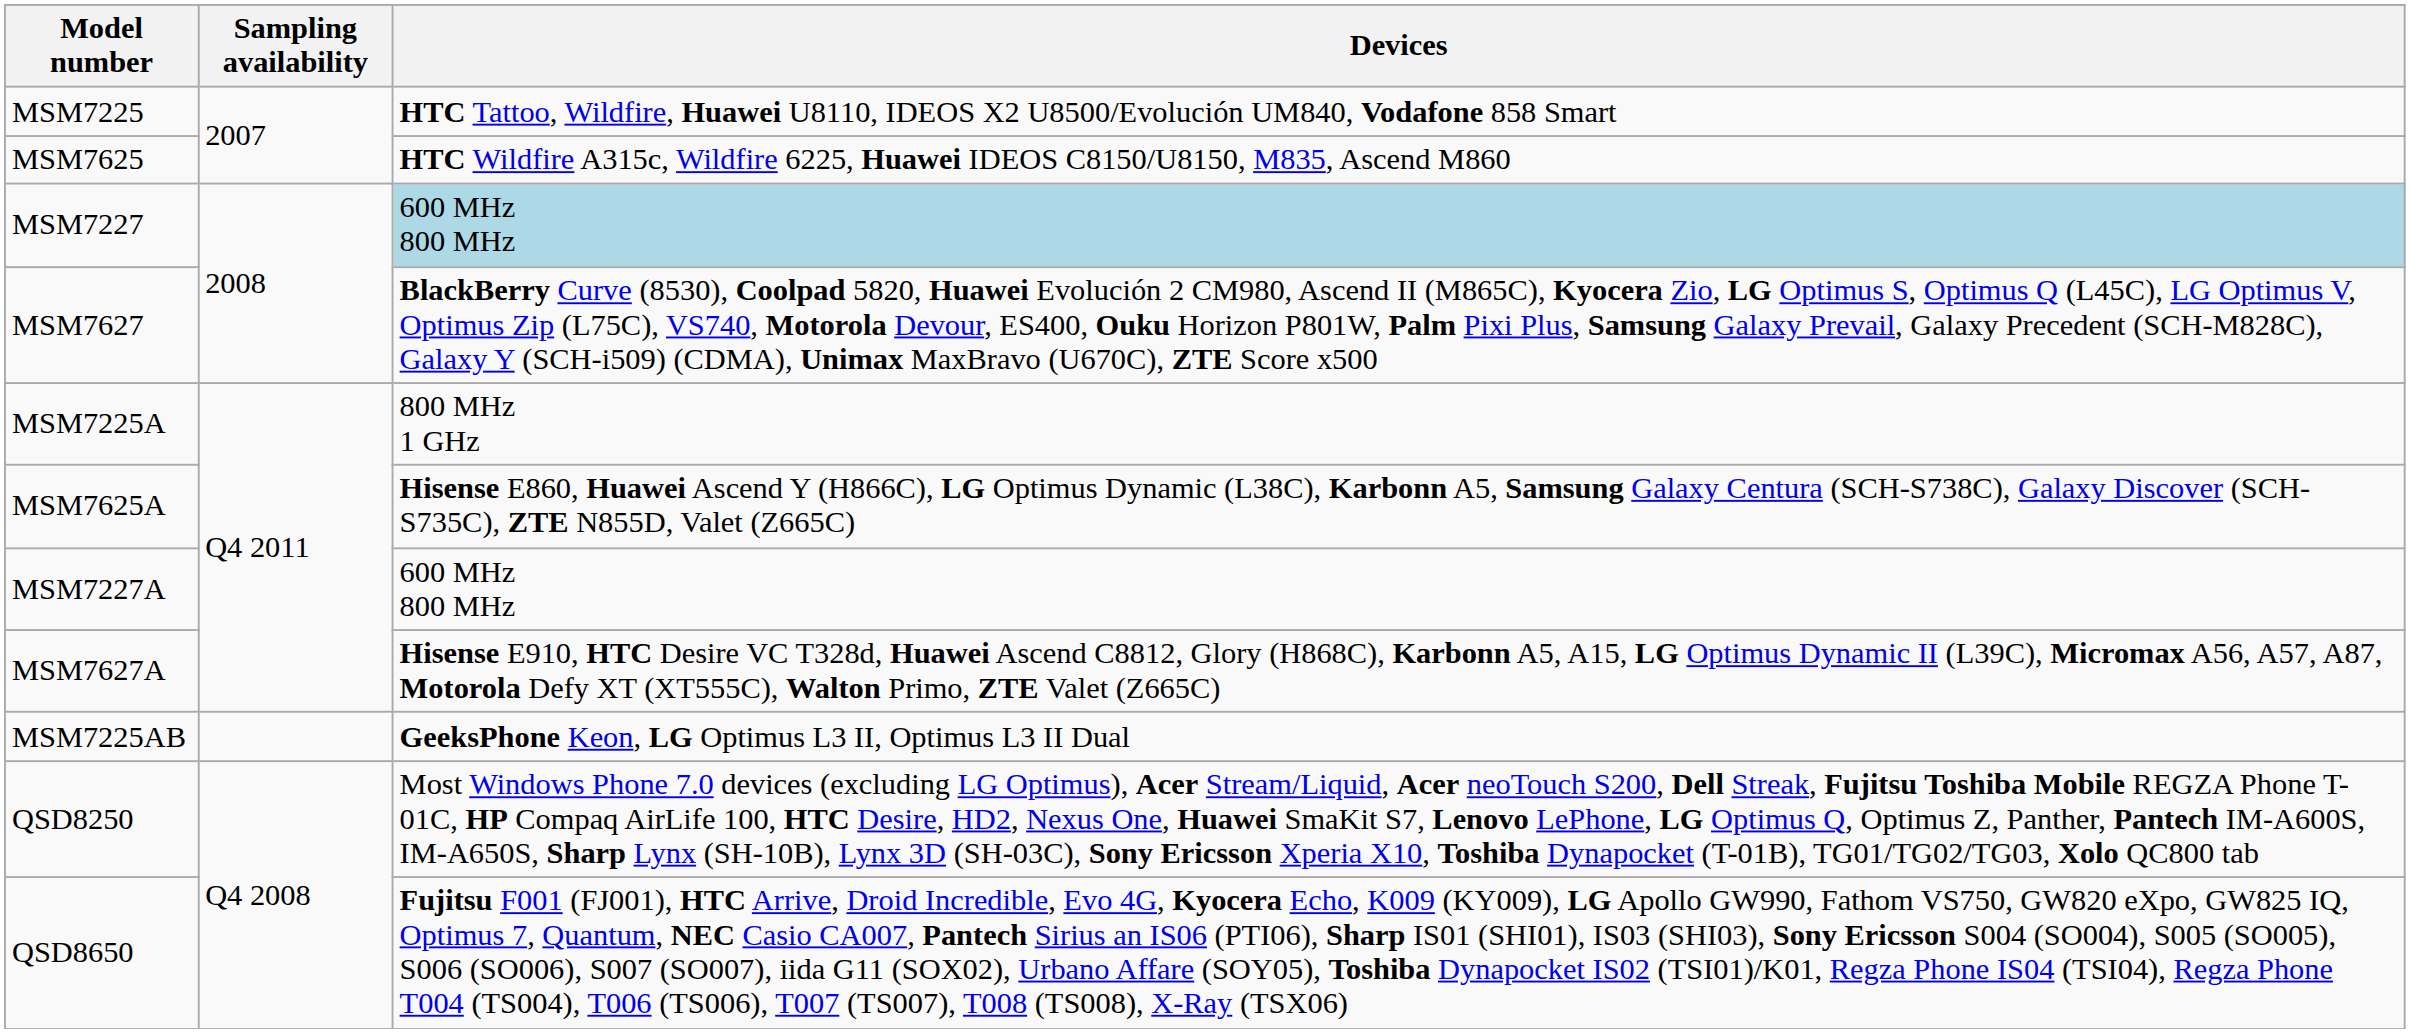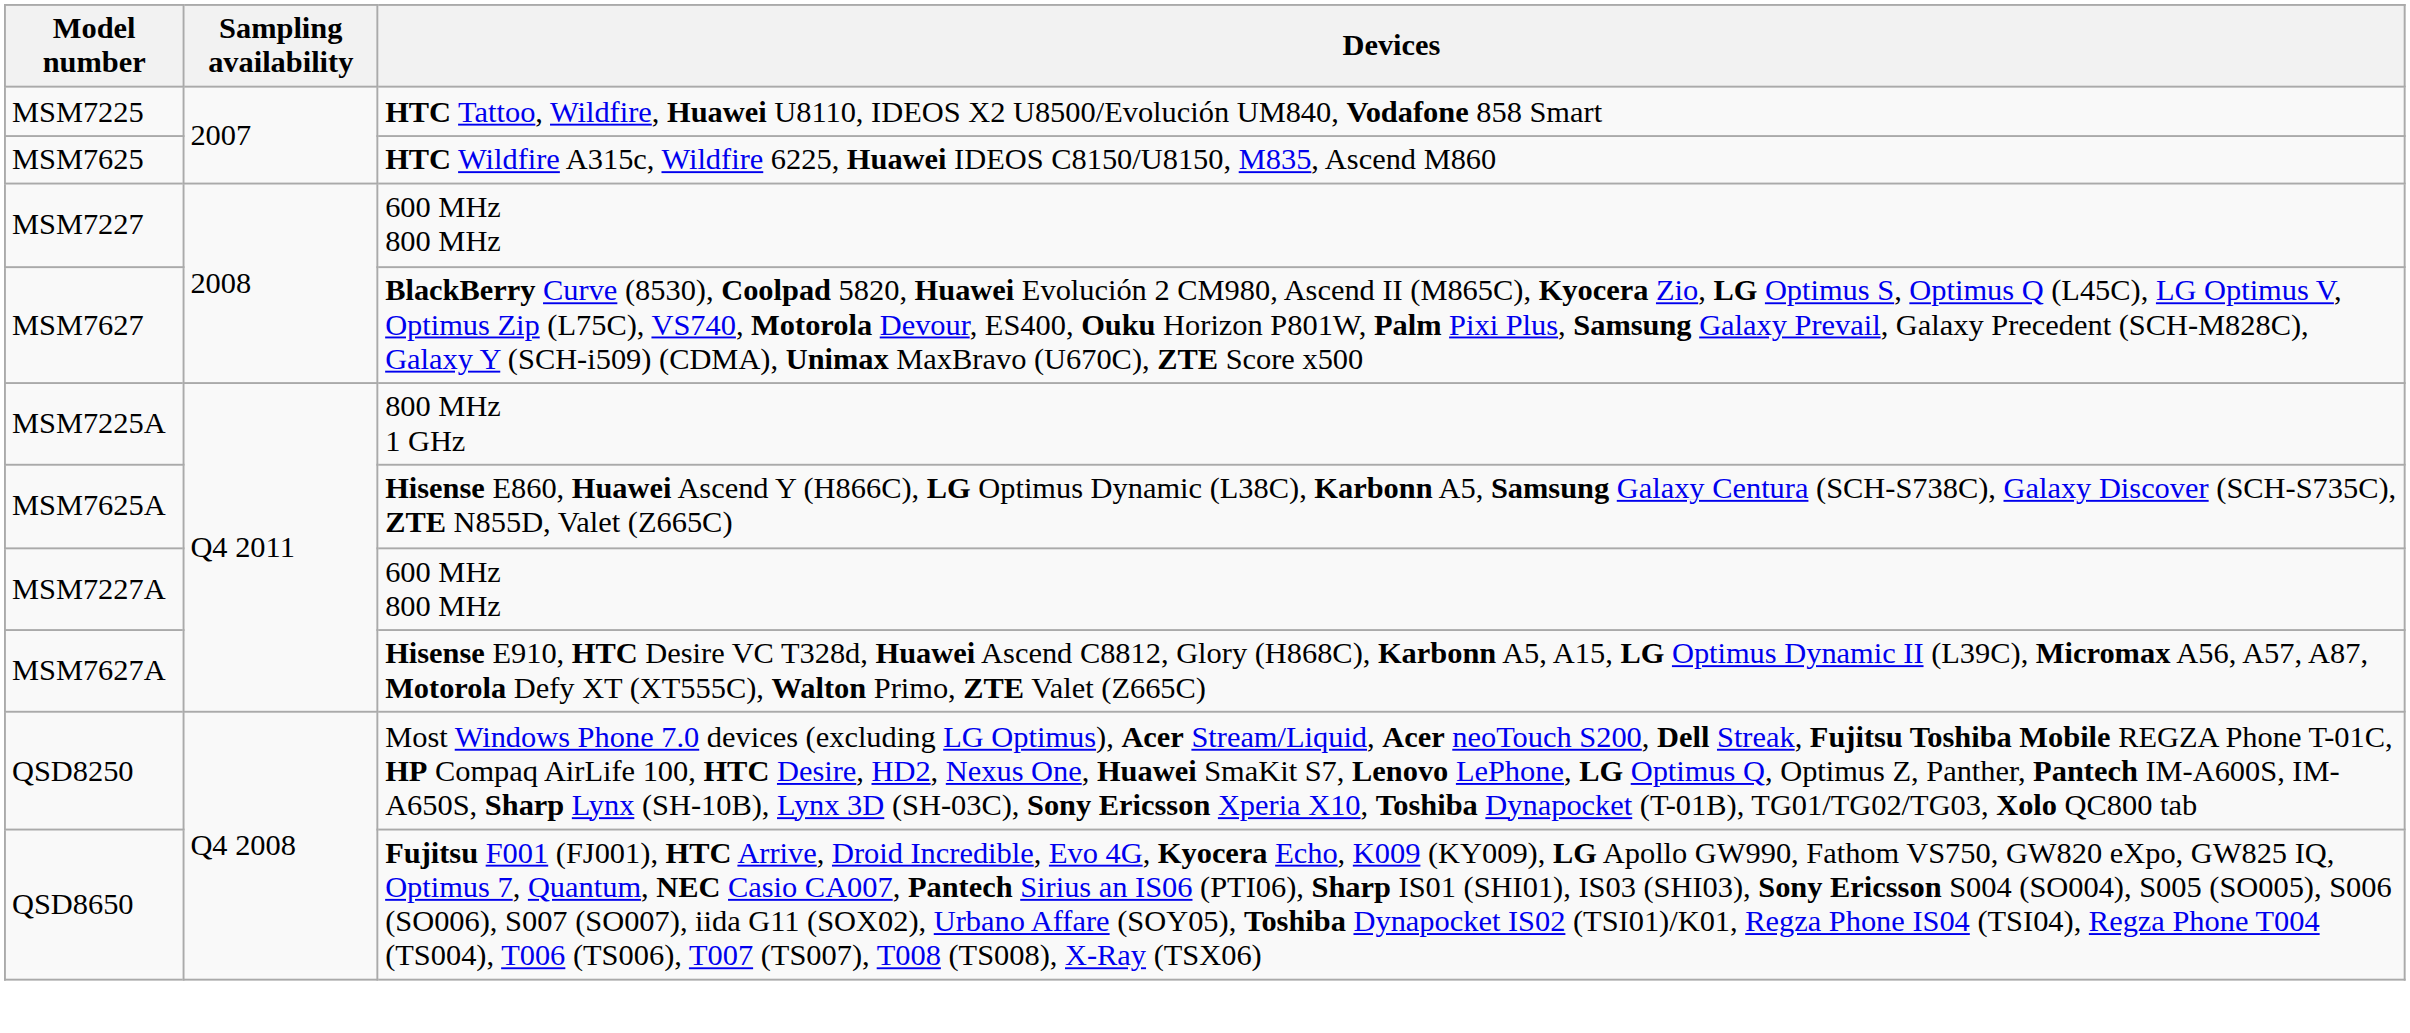MSM7227 | Devices: lightblue background -> no background
- row: MSM7225AB | GeeksPhone Keon, LG Optimus L3 II, Optimus L3 II Dual
